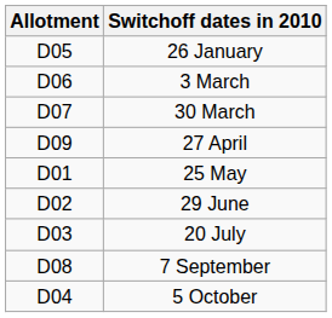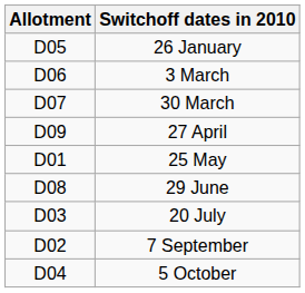29 June | Allotment: D02 -> D08
7 September | Allotment: D08 -> D02
